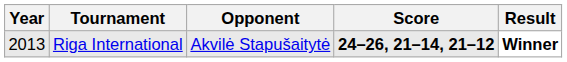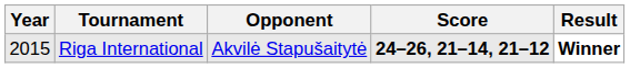Riga International | Year: 2013 -> 2015
